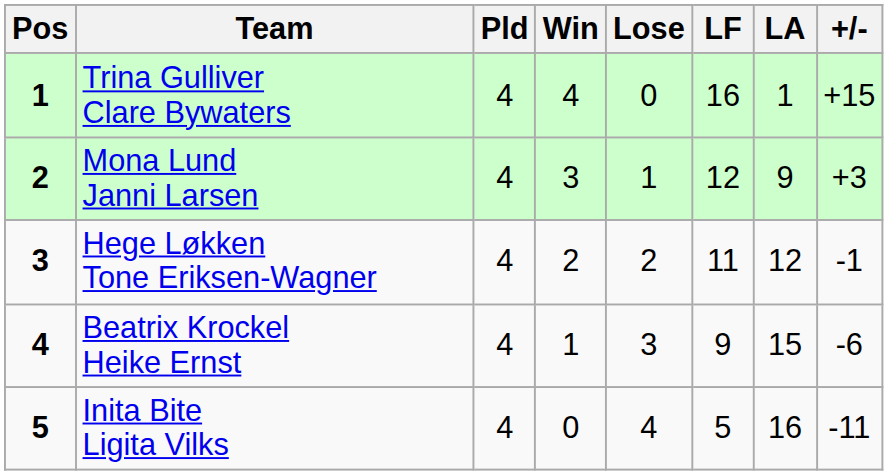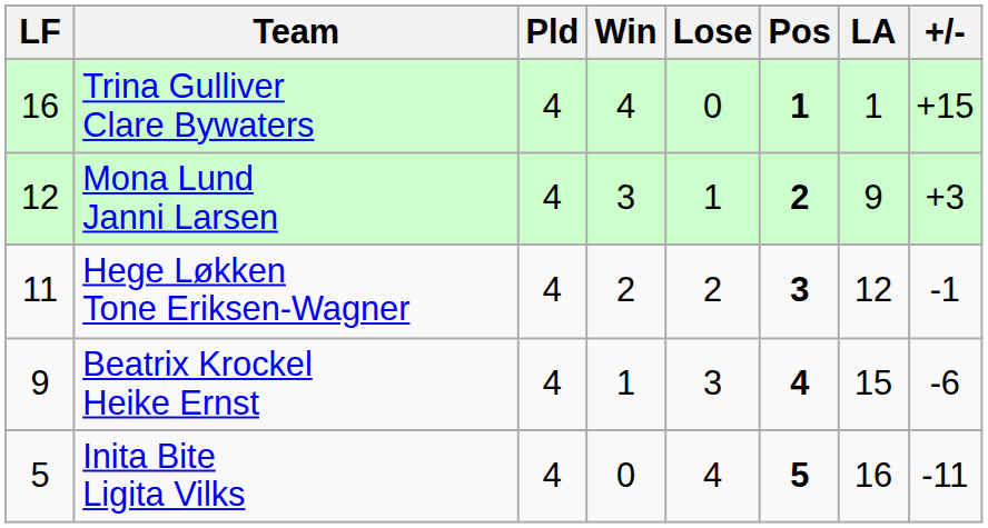columns swapped: Pos <-> LF
